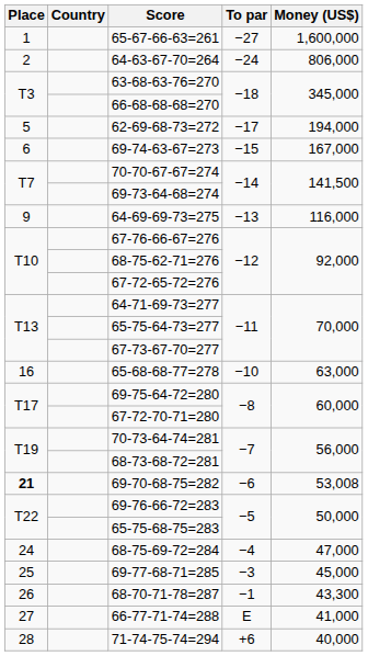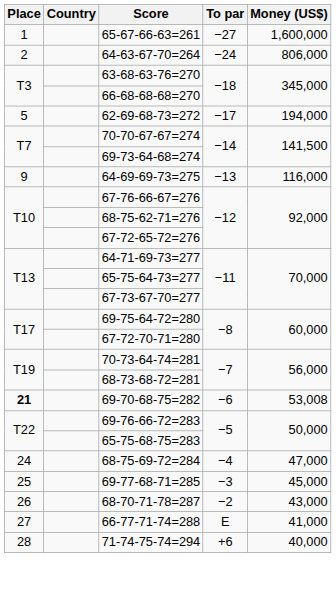- row: 6 | 69-74-63-67=273 | −15 | 167,000
- row: 16 | 65-68-68-77=278 | −10 | 63,000
68-70-71-78=287 | To par: −1 -> −2
68-70-71-78=287 | Money (US$): 43,300 -> 43,000
